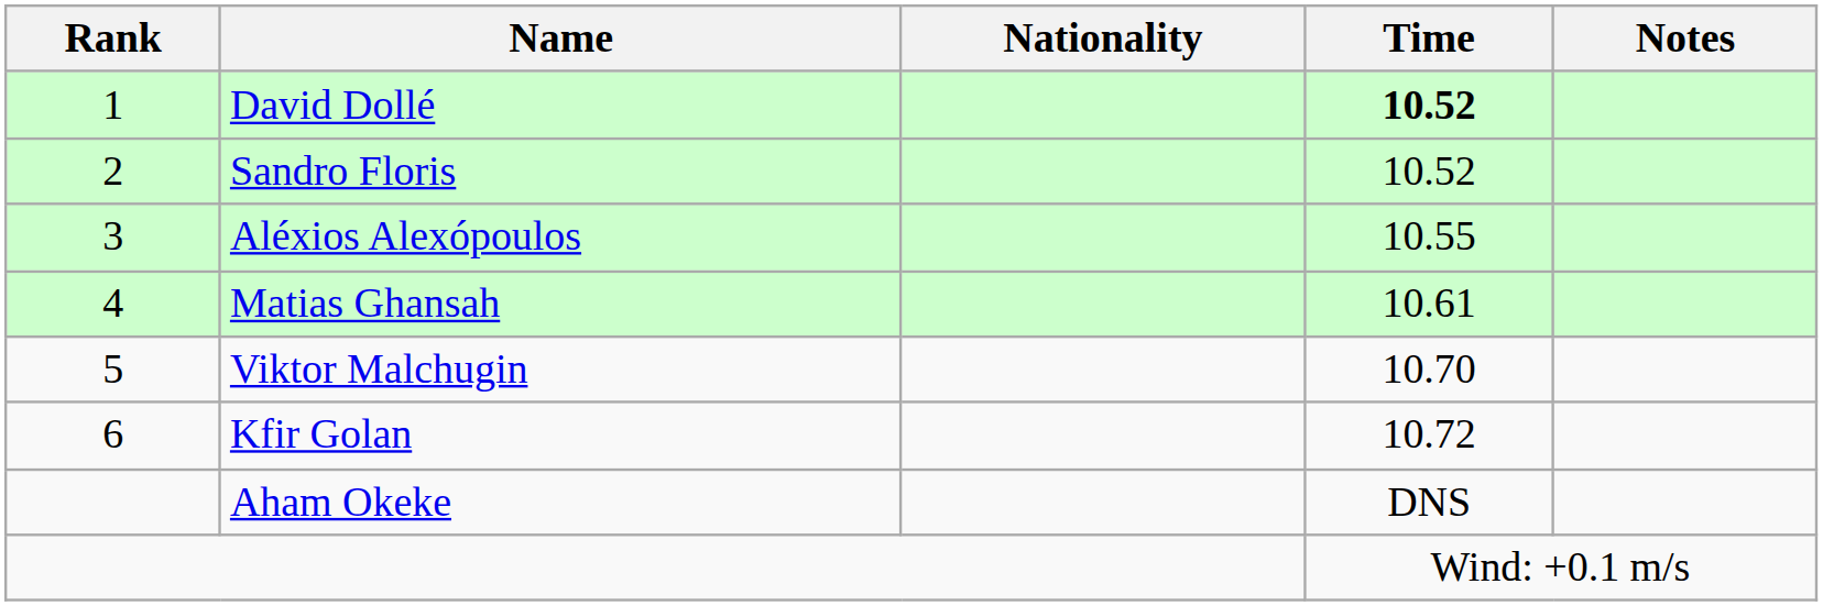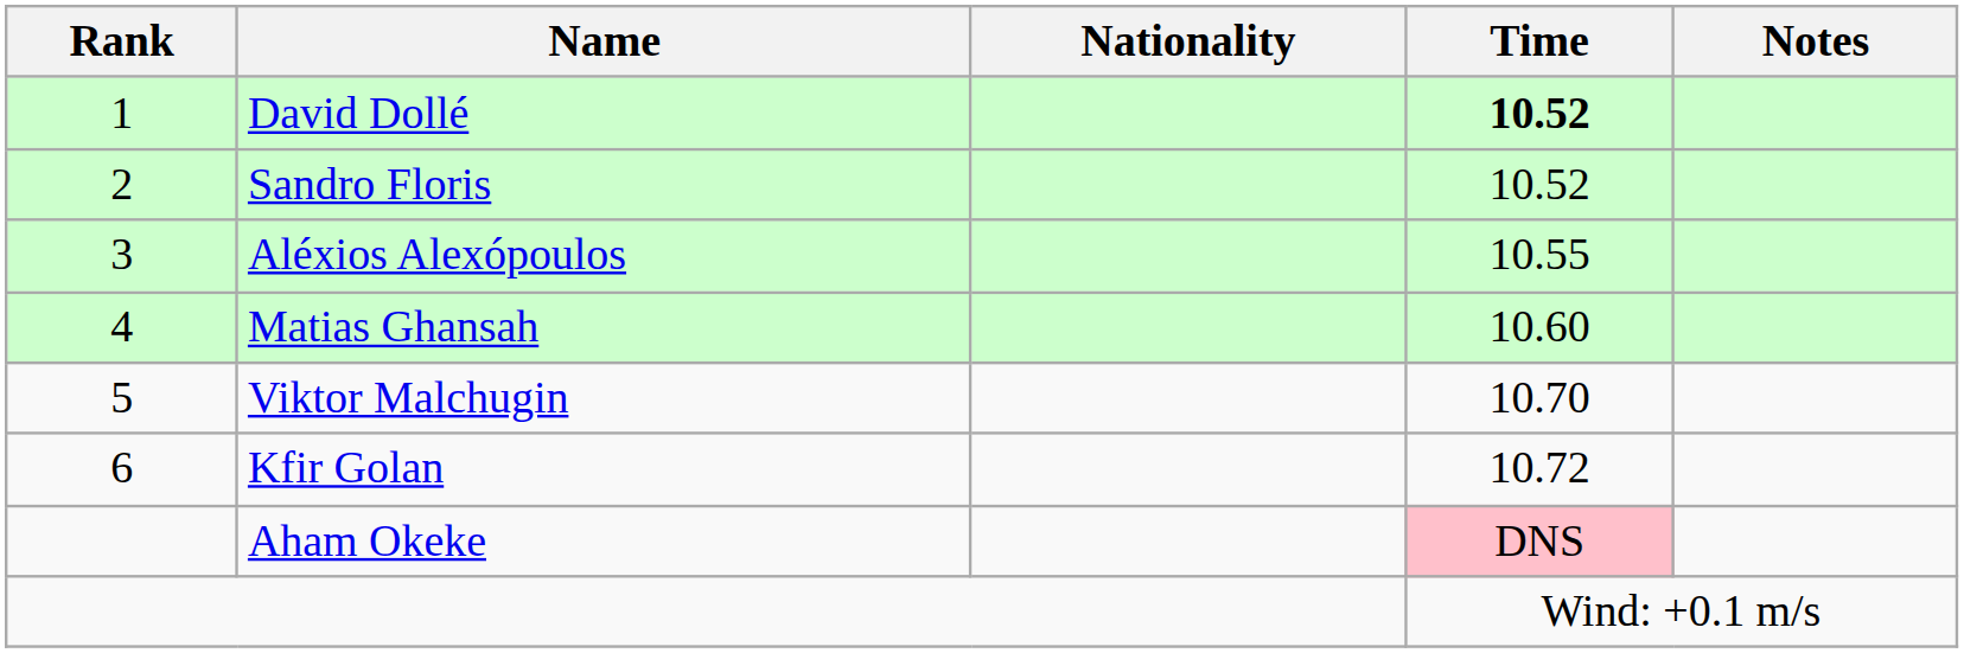Matias Ghansah | Time: 10.61 -> 10.60
Aham Okeke | Time: no background -> pink background
